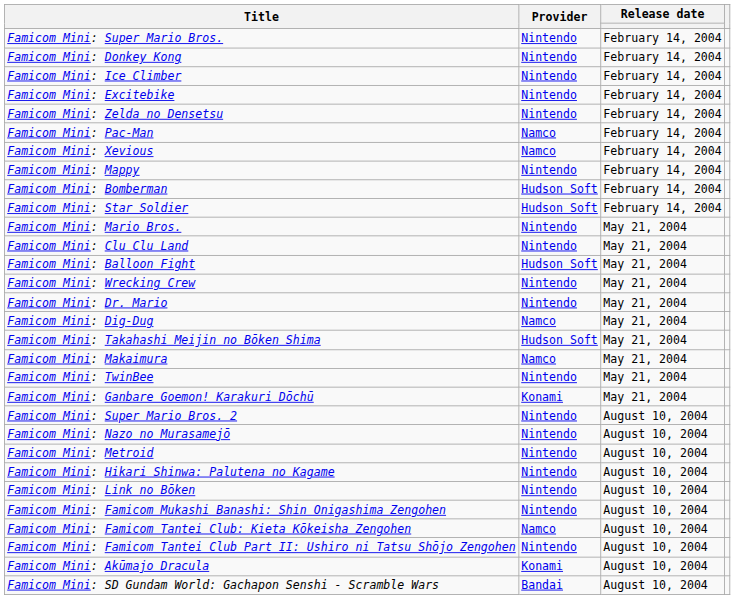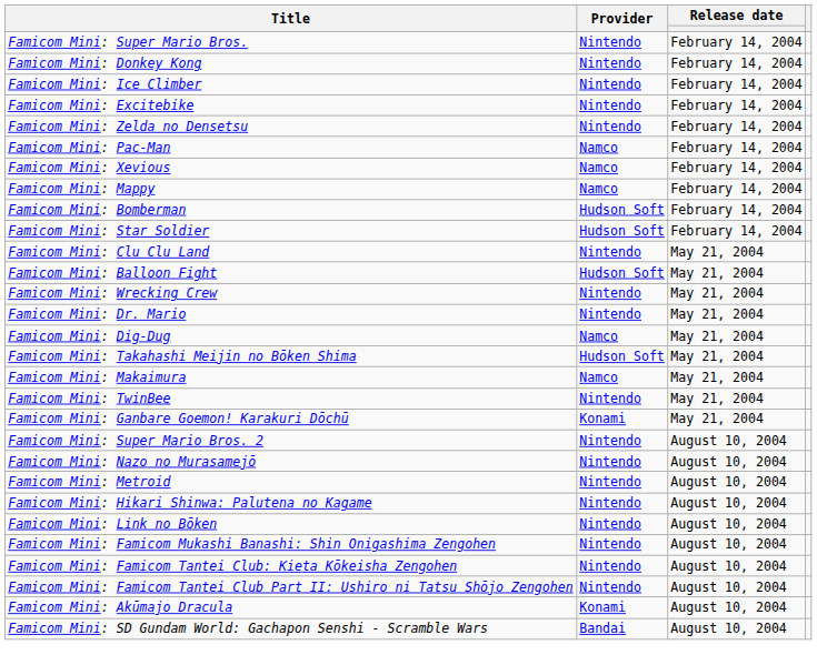Famicom Mini: Mappy | Provider: Nintendo -> Namco
- row: Famicom Mini: Mario Bros. | Nintendo | May 21, 2004
Famicom Mini: Famicom Tantei Club: Kieta Kōkeisha Zengohen | Provider: Namco -> Nintendo
